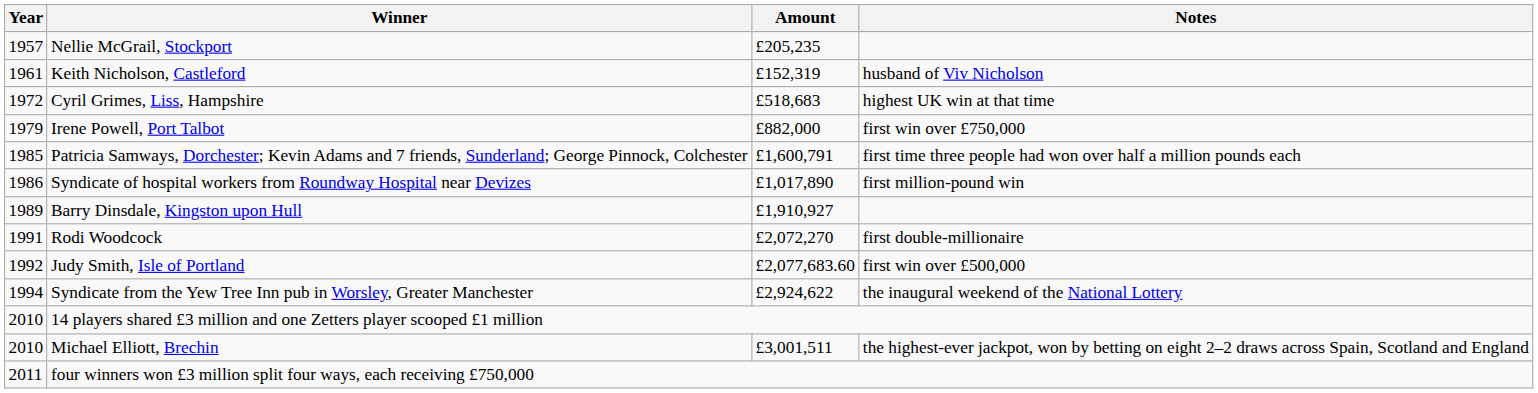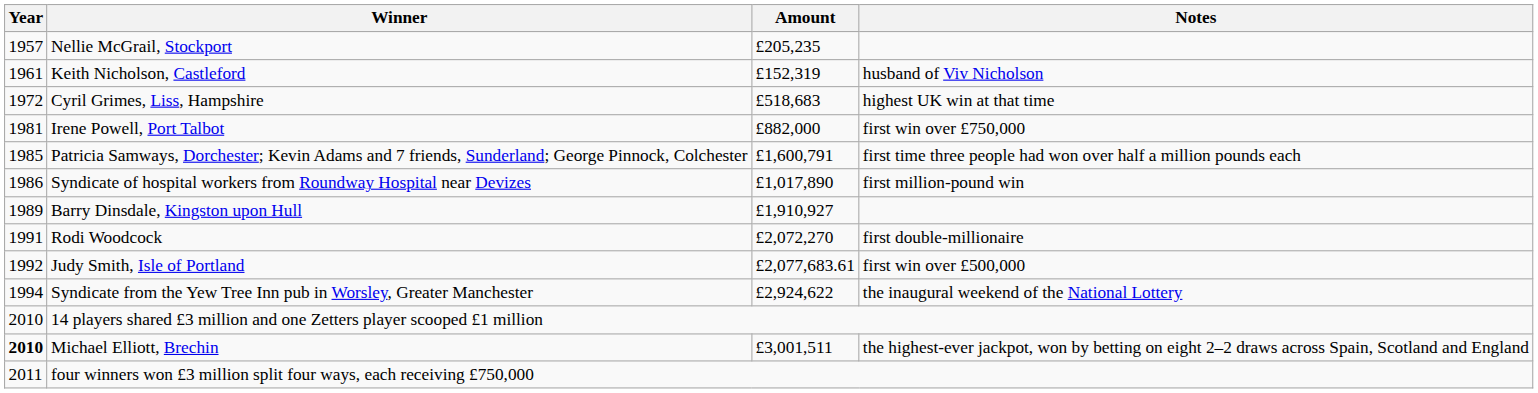Irene Powell, Port Talbot | Year: 1979 -> 1981
Judy Smith, Isle of Portland | Amount: £2,077,683.60 -> £2,077,683.61
Michael Elliott, Brechin | Year: normal -> bold
